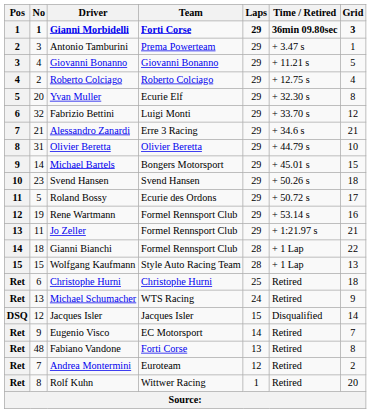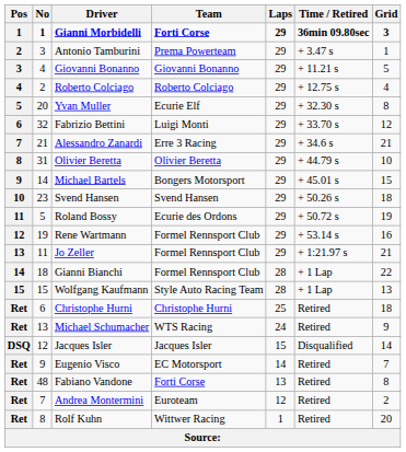Roland Bossy | Grid: 17 -> 19
